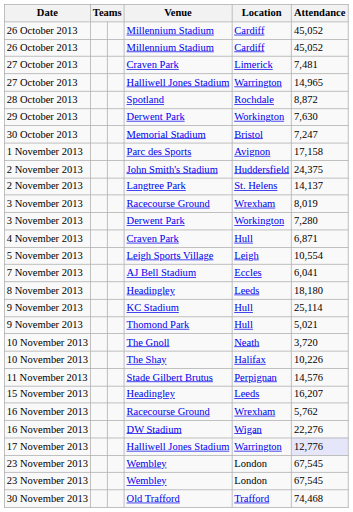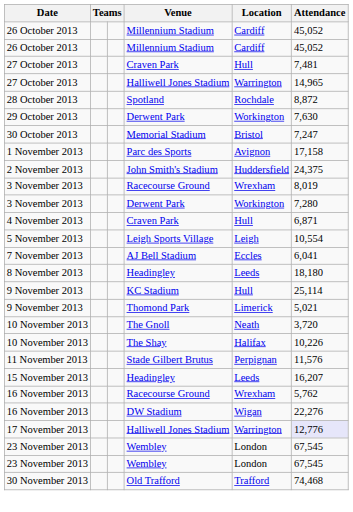27 October 2013 / Craven Park | Location: Limerick -> Hull
- row: 2 November 2013 | Langtree Park | St. Helens | 14,137
Thomond Park | Location: Hull -> Limerick
Stade Gilbert Brutus | Attendance: 14,576 -> 11,576
